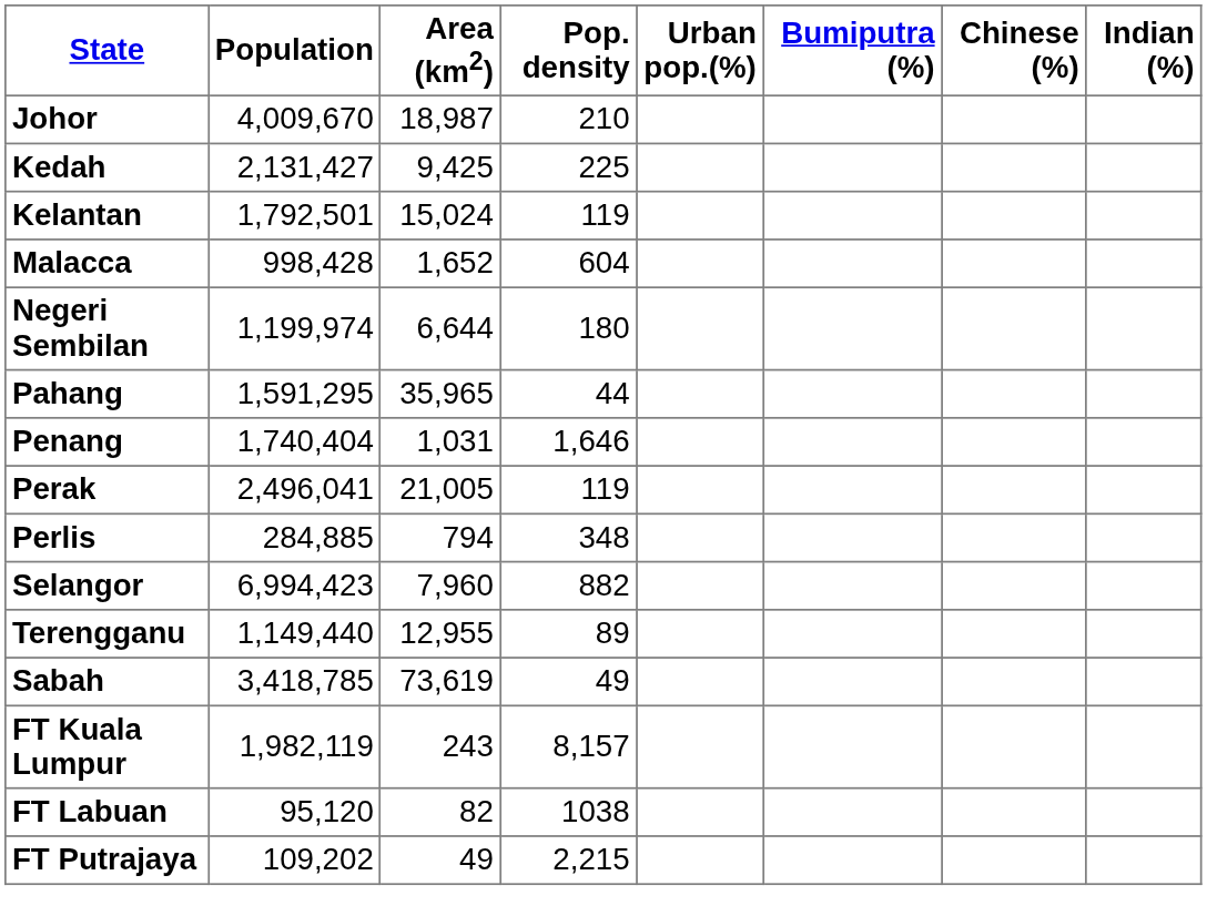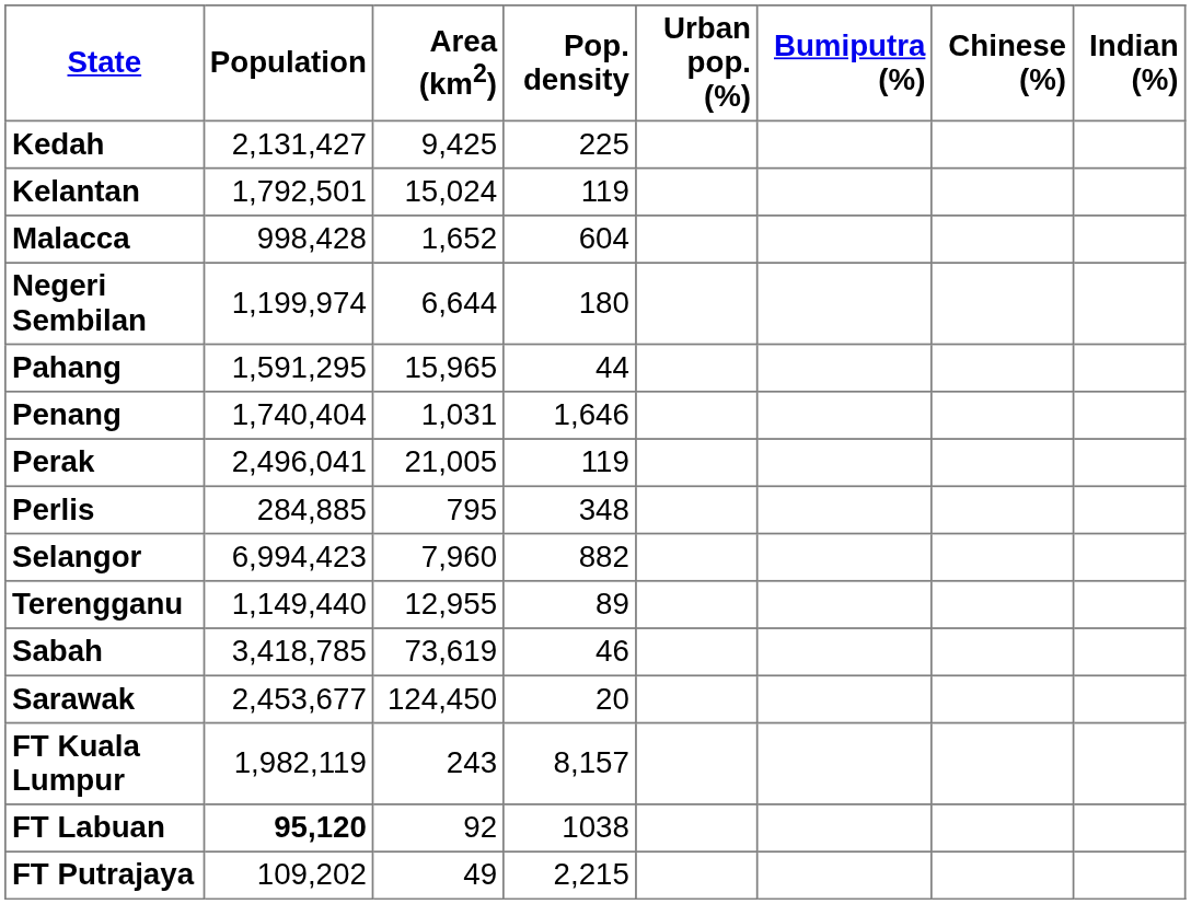- row: Johor | 4,009,670 | 18,987 | 210
Pahang | Area (km2): 35,965 -> 15,965
Perlis | Area (km2): 794 -> 795
Sabah | Pop. density: 49 -> 46
+ row: Sarawak | 2,453,677 | 124,450 | 20
FT Labuan | Population: normal -> bold
FT Labuan | Area (km2): 82 -> 92
